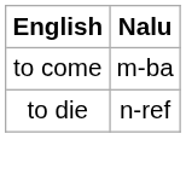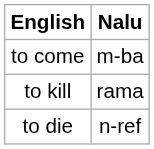+ row: to kill | rama
